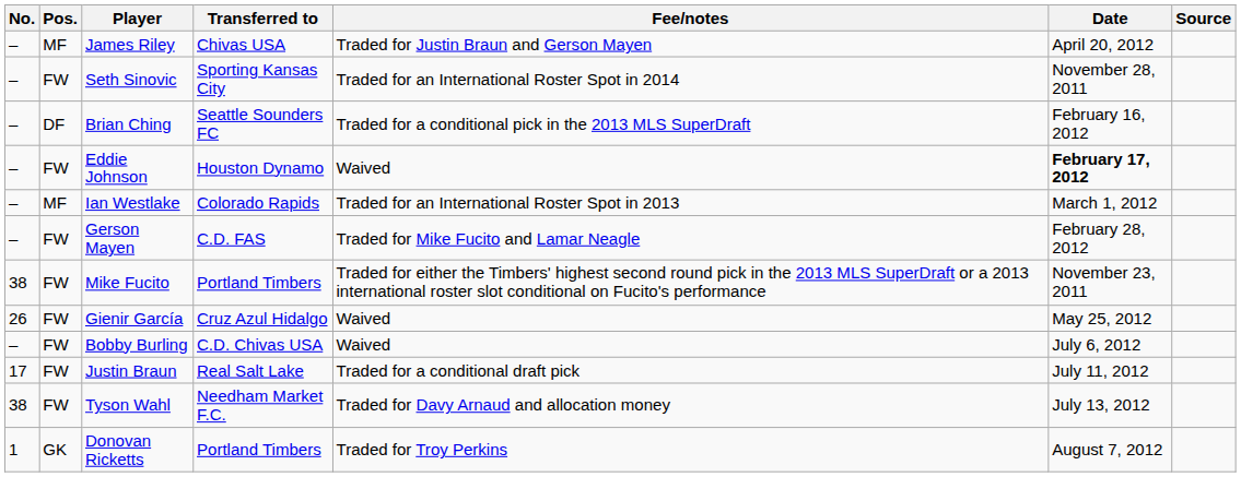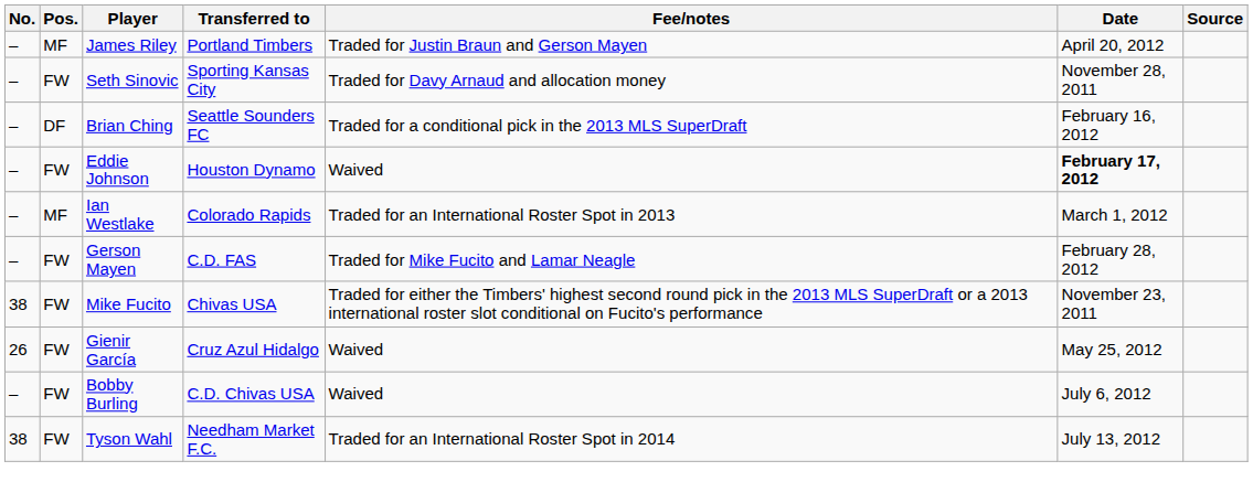James Riley | Transferred to: Chivas USA -> Portland Timbers
Seth Sinovic | Fee/notes: Traded for an International Roster Spot in 2014 -> Traded for Davy Arnaud and allocation money
Mike Fucito | Transferred to: Portland Timbers -> Chivas USA
- row: 17 | FW | Justin Braun | Real Salt Lake | Traded for a conditional draft pick | July 11, 2012
Tyson Wahl | Fee/notes: Traded for Davy Arnaud and allocation money -> Traded for an International Roster Spot in 2014
- row: 1 | GK | Donovan Ricketts | Portland Timbers | Traded for Troy Perkins | August 7, 2012
